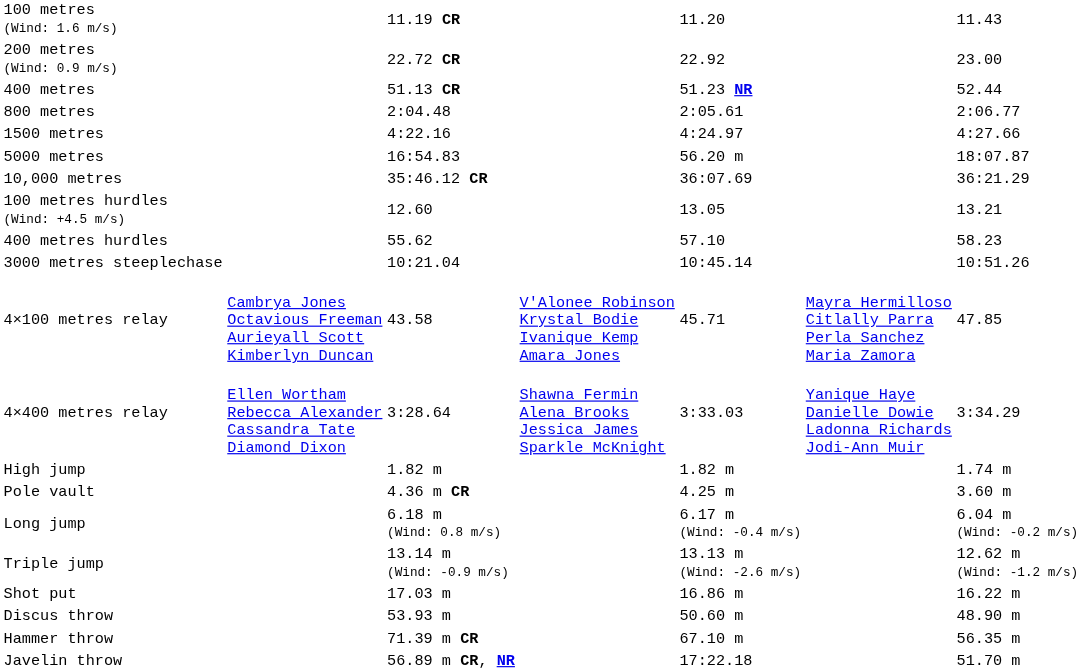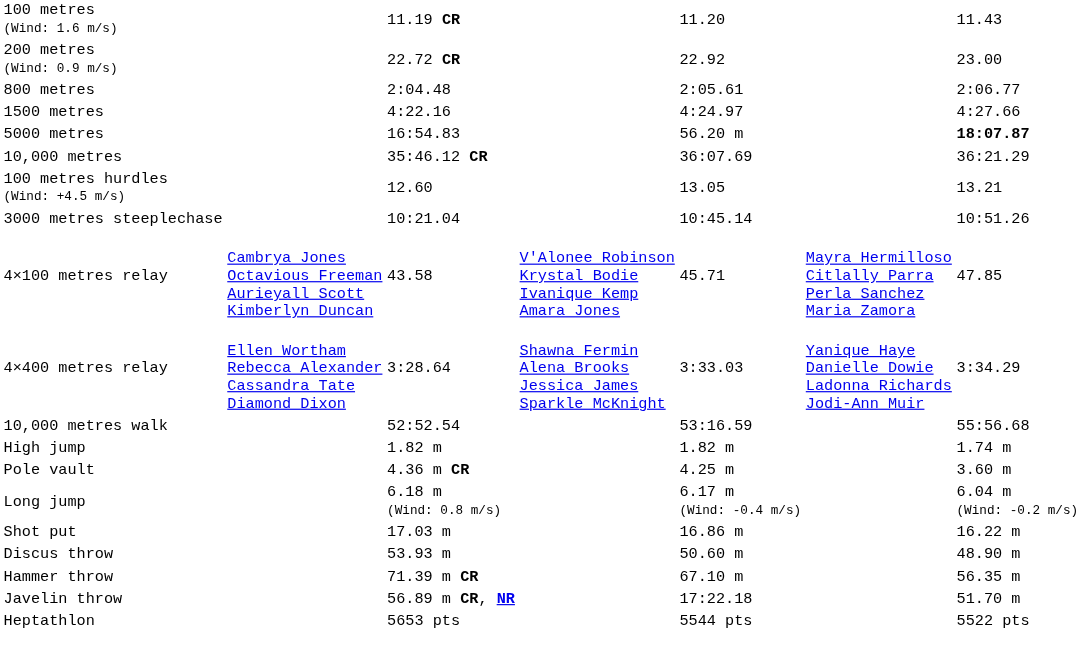- row: 400 metres | 51.13 CR | 51.23 NR | 52.44
5000 metres | column 7: normal -> bold
- row: 400 metres hurdles | 55.62 | 57.10 | 58.23
+ row: 10,000 metres walk | 52:52.54 | 53:16.59 | 55:56.68
- row: Triple jump | 13.14 m (Wind: -0.9 m/s) | 13.13 m (Wind: -2.6 m/s) | 12.62 m (Wind: -1.2 m/s)
+ row: Heptathlon | 5653 pts | 5544 pts | 5522 pts
